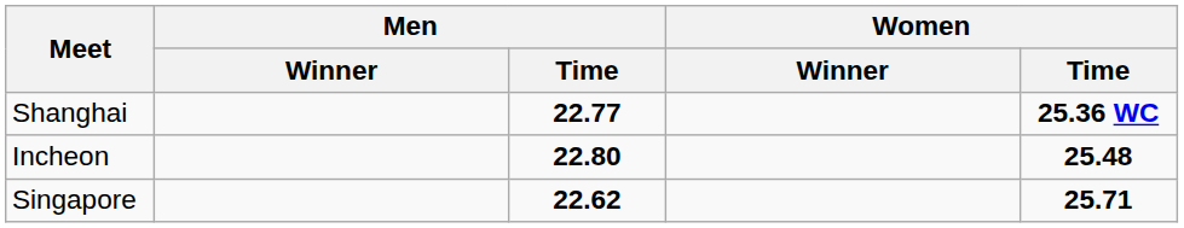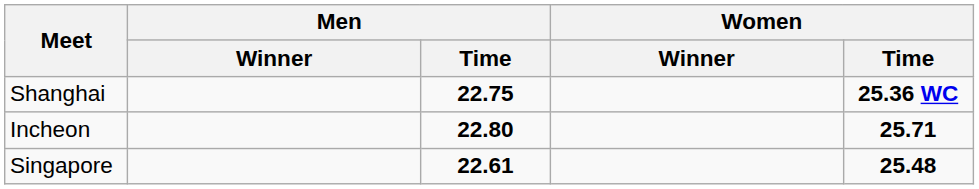Shanghai | Men / Time: 22.77 -> 22.75
Incheon | Women / Time: 25.48 -> 25.71
Singapore | Men / Time: 22.62 -> 22.61
Singapore | Women / Time: 25.71 -> 25.48
